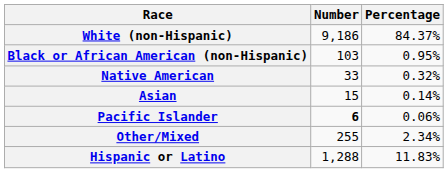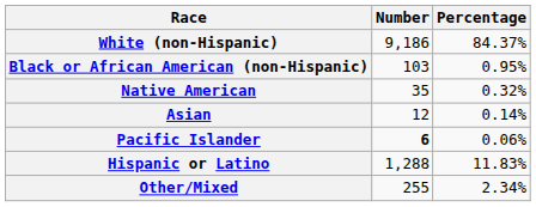Native American | Number: 33 -> 35
Asian | Number: 15 -> 12
rows swapped: Other/Mixed <-> Hispanic or Latino
